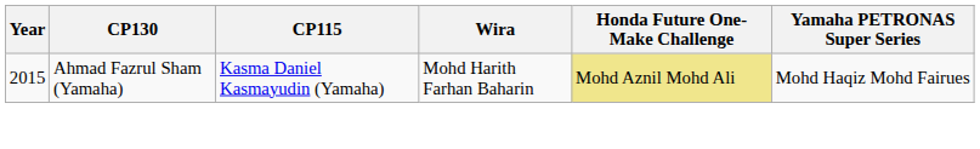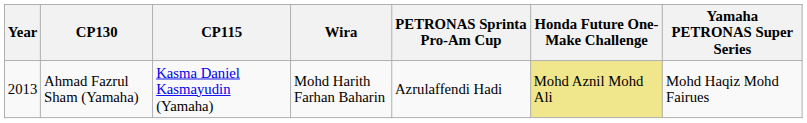+ column: PETRONAS Sprinta Pro-Am Cup | Azrulaffendi Hadi
Ahmad Fazrul Sham (Yamaha) | Year: 2015 -> 2013
